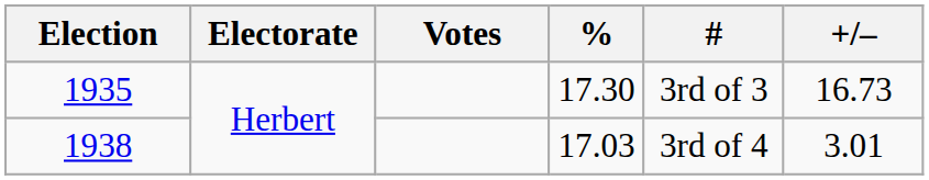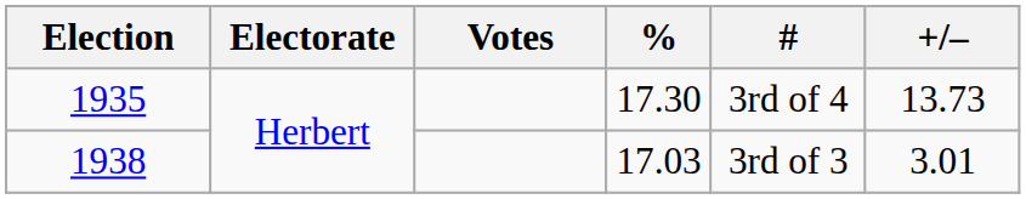1935 | #: 3rd of 3 -> 3rd of 4
1935 | +/–: 16.73 -> 13.73
1938 | #: 3rd of 4 -> 3rd of 3
